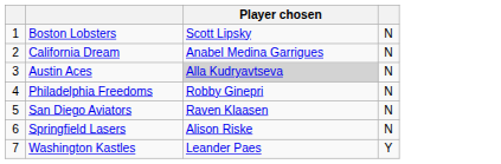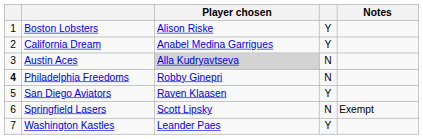+ column: Notes | Exempt
Boston Lobsters | Player chosen: Scott Lipsky -> Alison Riske
Boston Lobsters | column 4: N -> Y
California Dream | column 4: N -> Y
Philadelphia Freedoms | column 1: normal -> bold
San Diego Aviators | column 4: N -> Y
Springfield Lasers | Player chosen: Alison Riske -> Scott Lipsky
